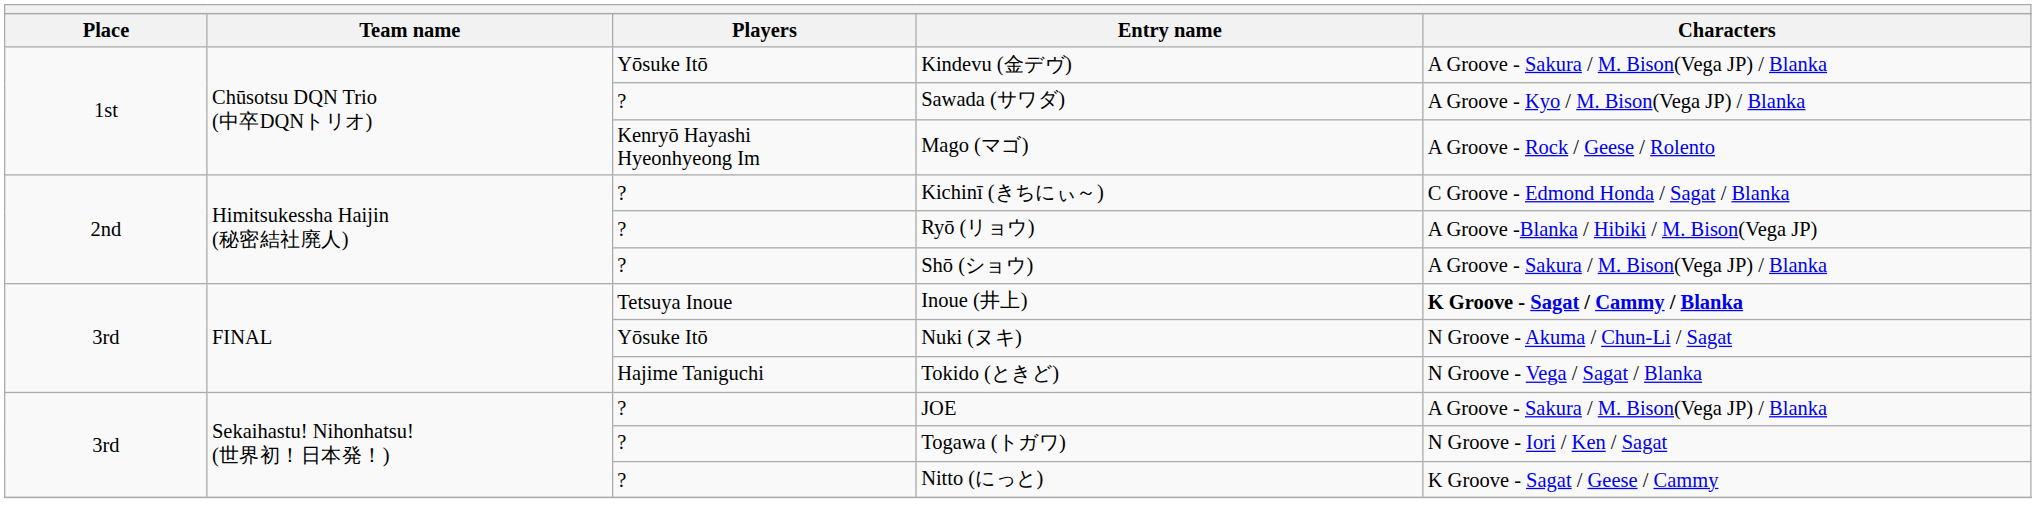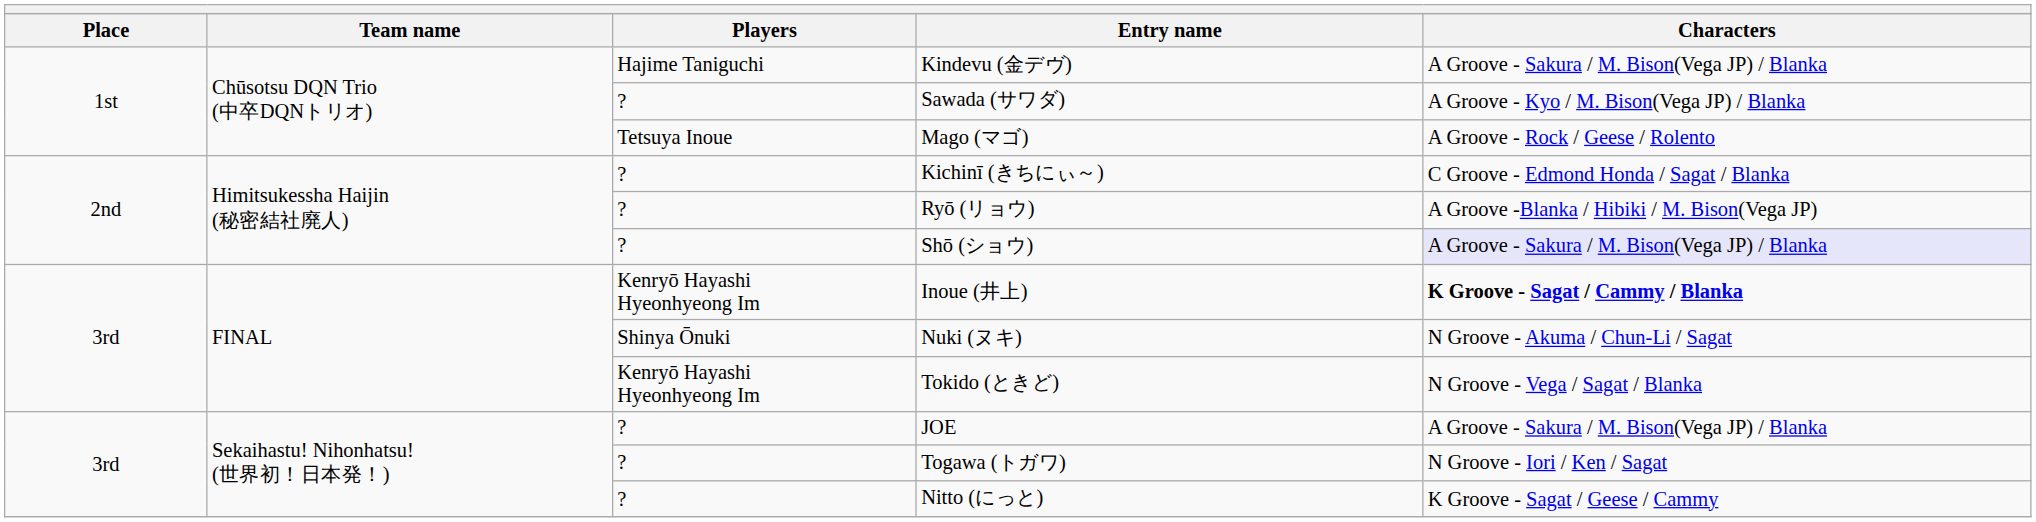Kindevu (金デヴ) | Players: Yōsuke Itō -> Hajime Taniguchi
Mago (マゴ) | Players: Kenryō Hayashi Hyeonhyeong Im -> Tetsuya Inoue
Shō (ショウ) | Characters: no background -> lavender background
Inoue (井上) | Players: Tetsuya Inoue -> Kenryō Hayashi Hyeonhyeong Im
Nuki (ヌキ) | Players: Yōsuke Itō -> Shinya Ōnuki
Tokido (ときど) | Players: Hajime Taniguchi -> Kenryō Hayashi Hyeonhyeong Im
